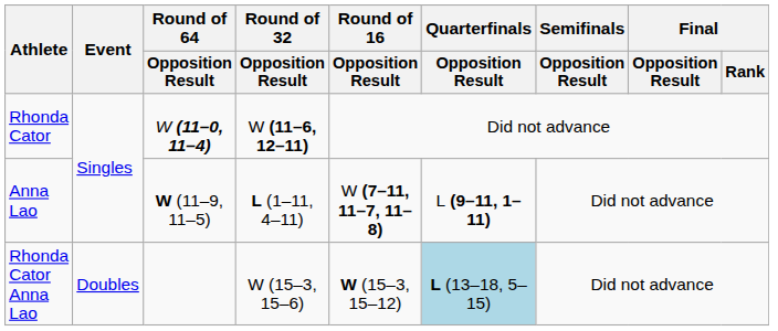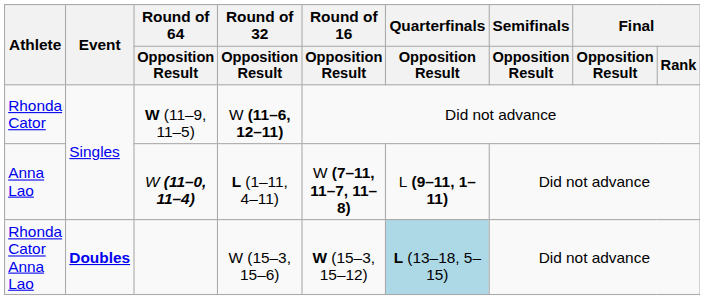Rhonda Cator | Round of 64 / Opposition Result: W (11–0, 11–4) -> W (11–9, 11–5)
Anna Lao | Round of 64 / Opposition Result: W (11–9, 11–5) -> W (11–0, 11–4)
Rhonda Cator Anna Lao | Event: normal -> bold
